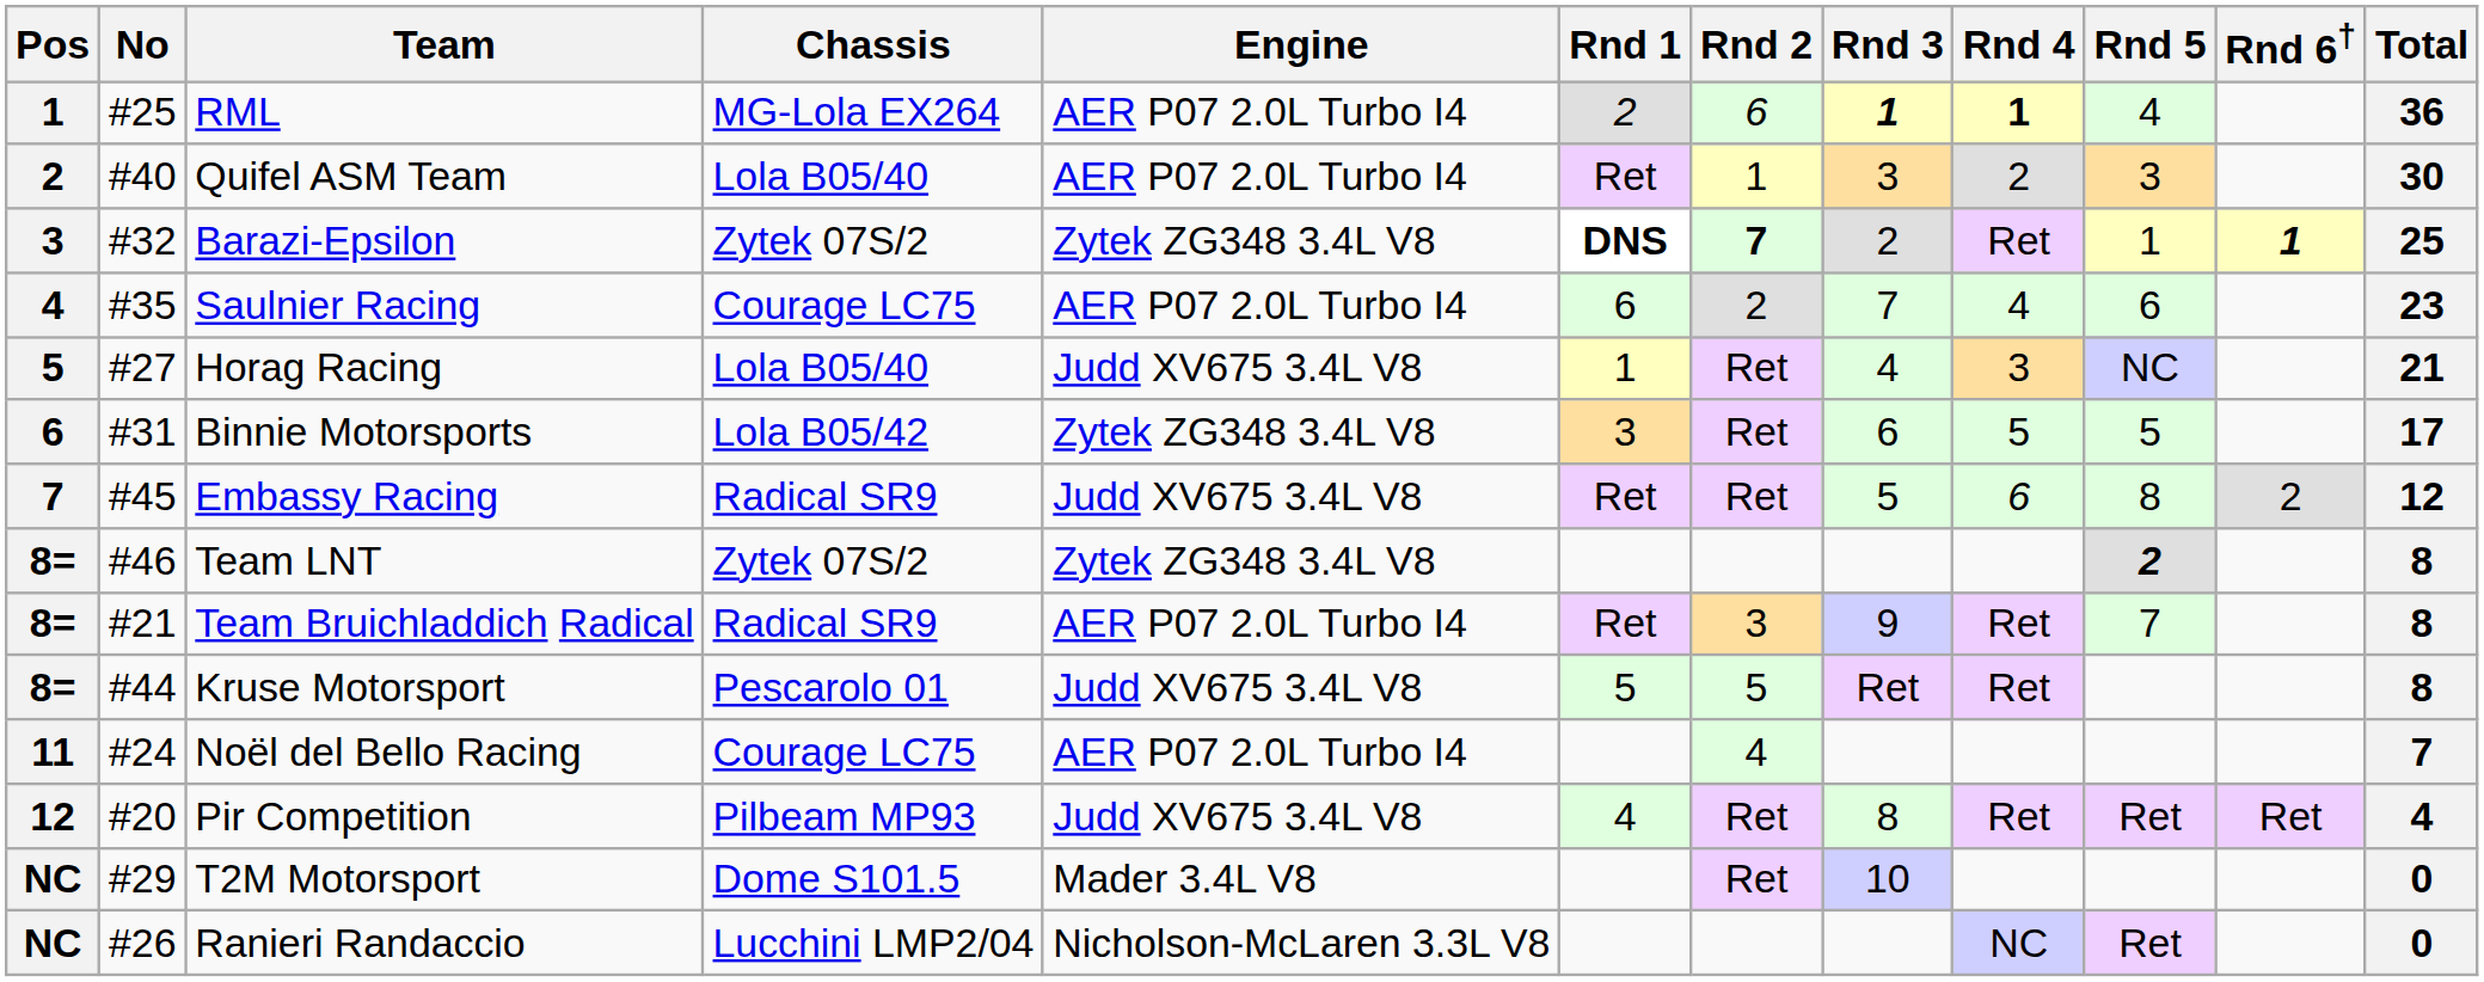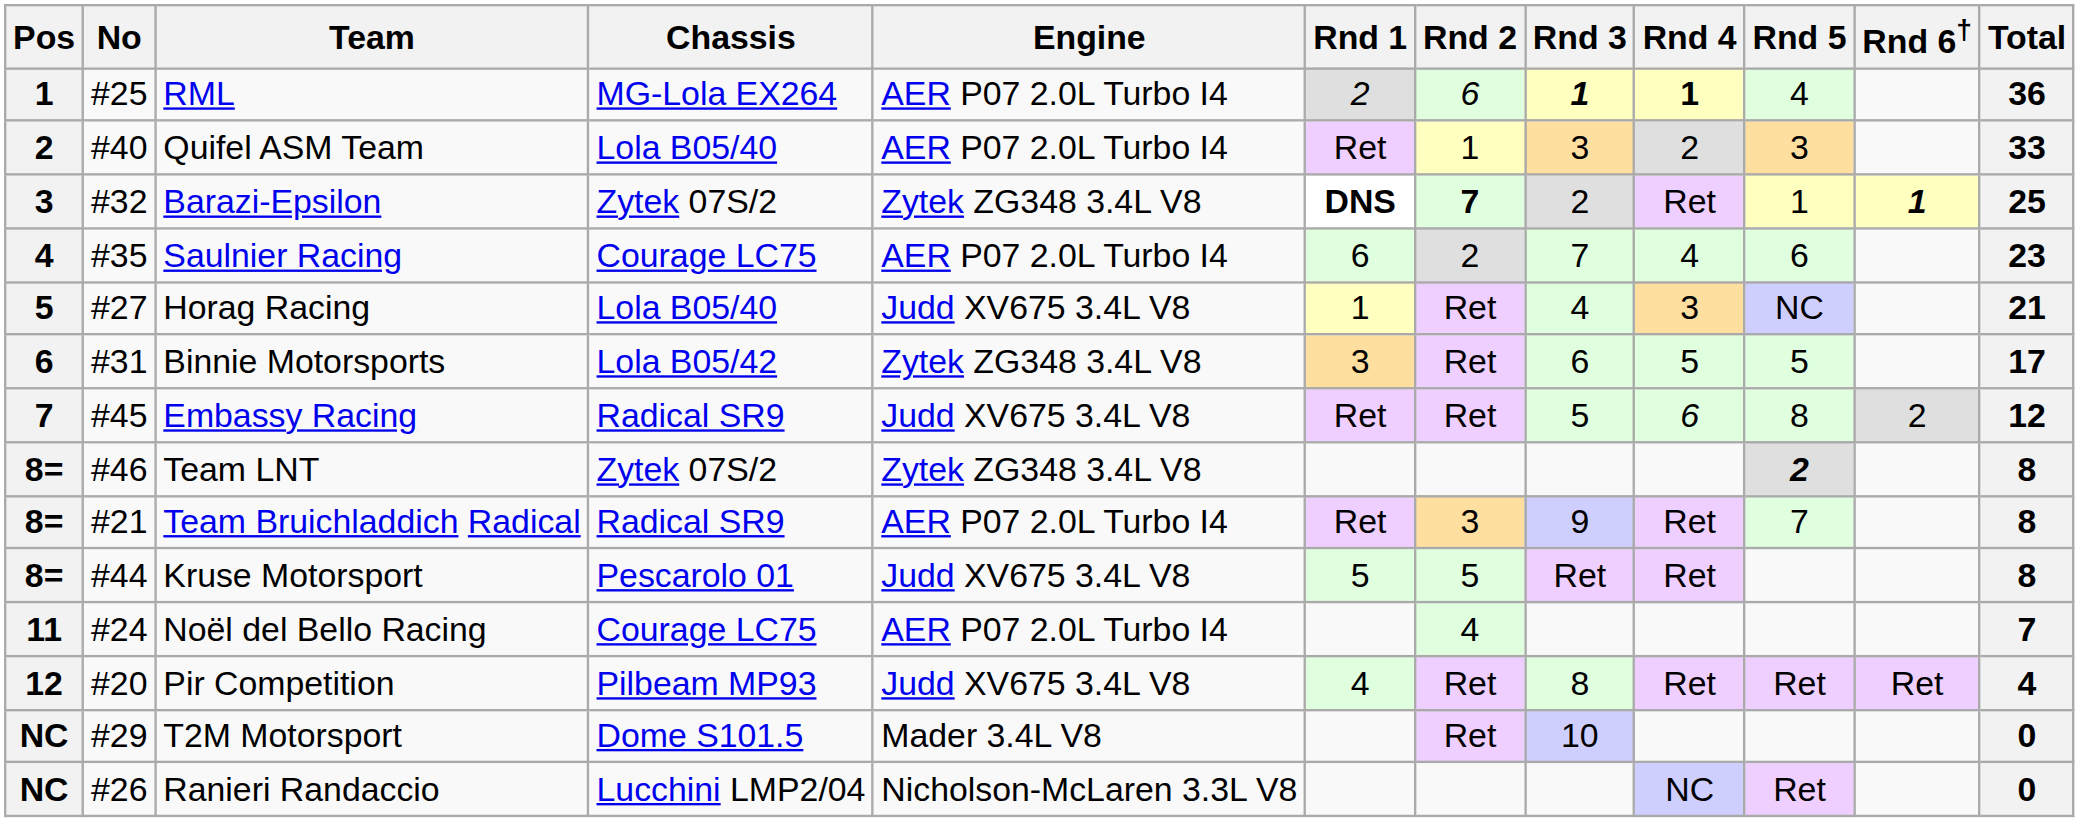Quifel ASM Team | Total: 30 -> 33
